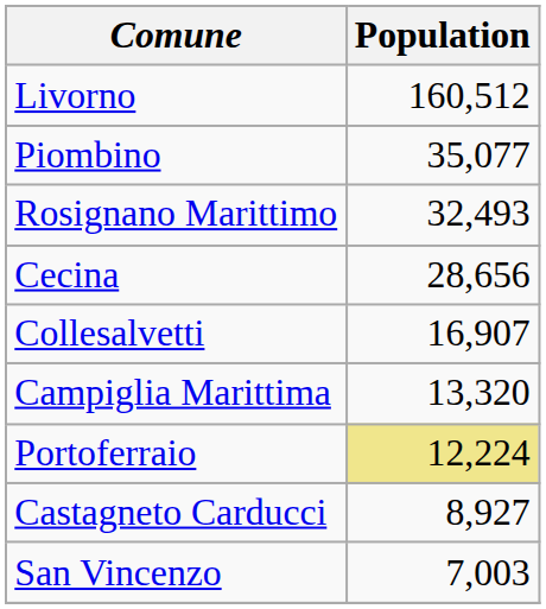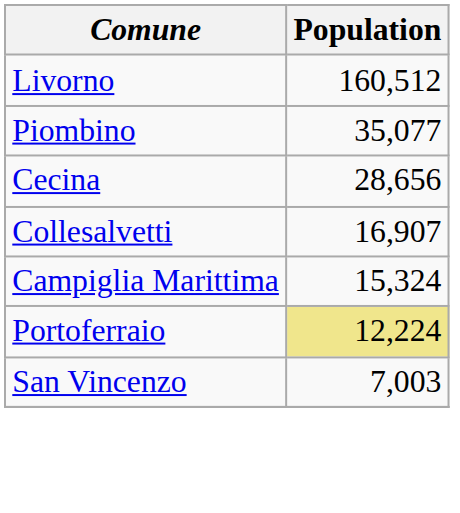- row: Rosignano Marittimo | 32,493
Campiglia Marittima | Population: 13,320 -> 15,324
- row: Castagneto Carducci | 8,927
